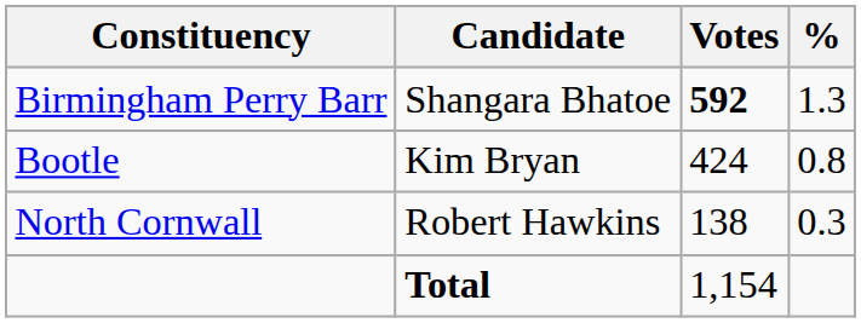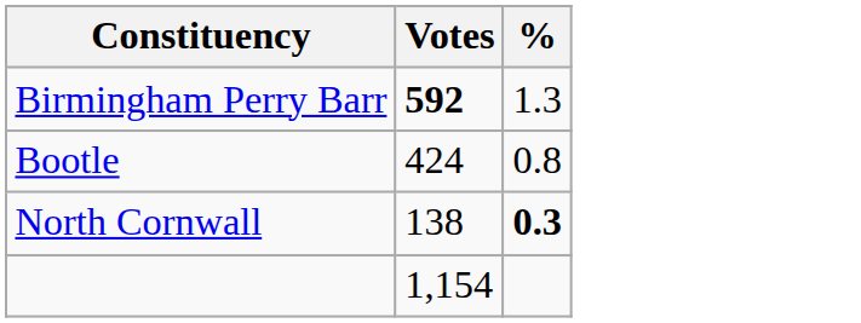- column: Candidate | Shangara Bhatoe | Kim Bryan | Robert Hawkins | Total
North Cornwall | %: normal -> bold
